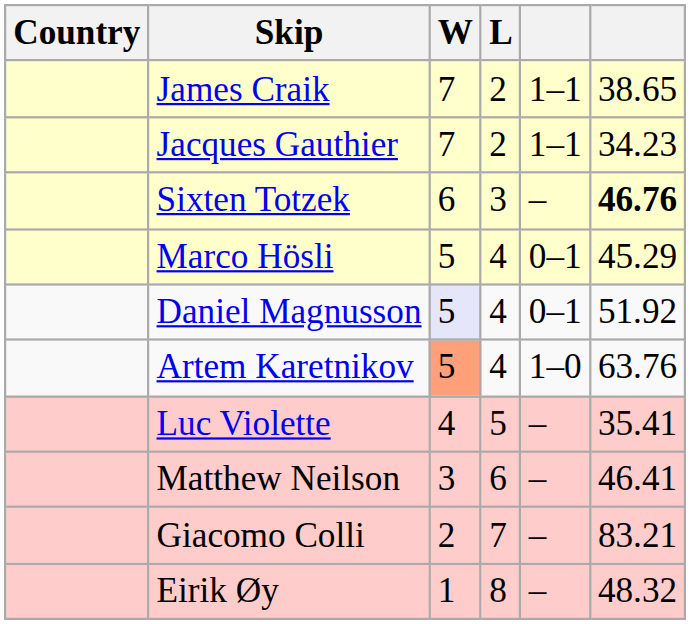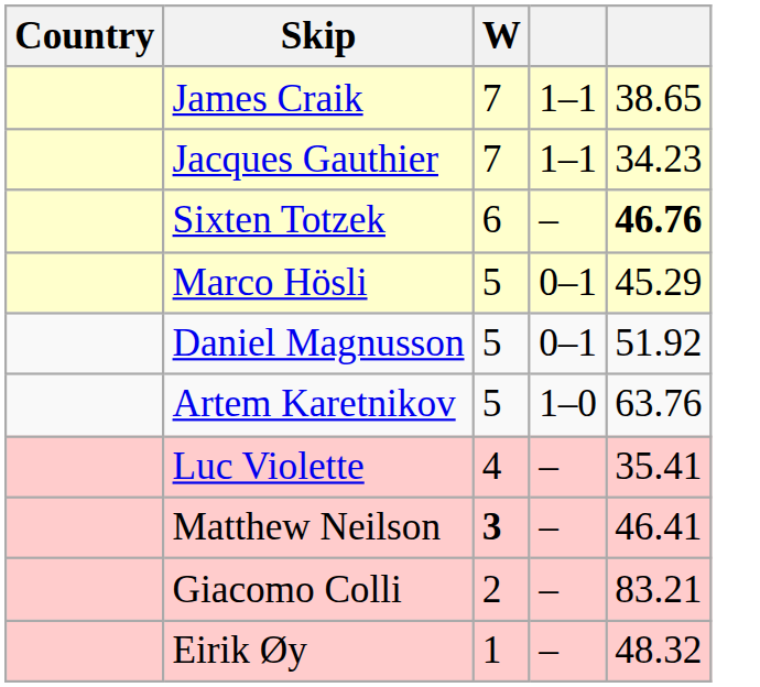- column: L | 2 | 2 | 3 | 4 | 4 | 4 | 5 | 6 | 7 | 8
Daniel Magnusson | W: lavender background -> no background
Artem Karetnikov | W: lightsalmon background -> no background
Matthew Neilson | W: normal -> bold
